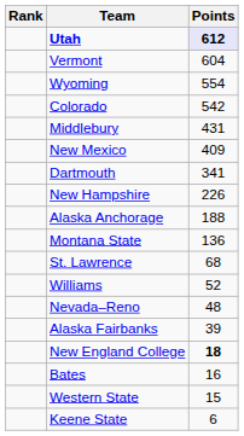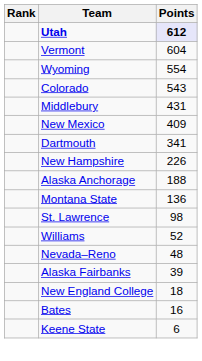Colorado | Points: 542 -> 543
St. Lawrence | Points: 68 -> 98
New England College | Points: bold -> normal
- row: Western State | 15
